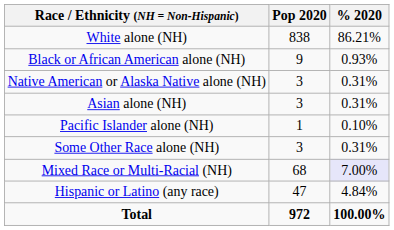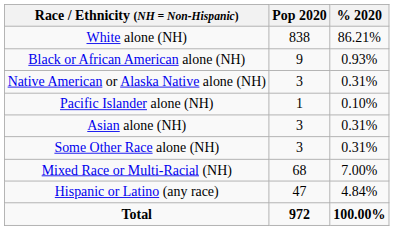rows swapped: Asian alone (NH) <-> Pacific Islander alone (NH)
Mixed Race or Multi-Racial (NH) | % 2020: lavender background -> no background
